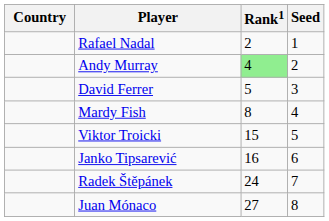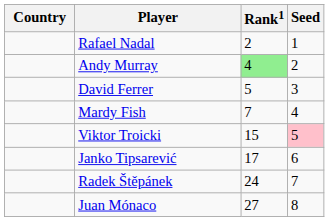Mardy Fish | Rank1: 8 -> 7
Viktor Troicki | Seed: no background -> pink background
Janko Tipsarević | Rank1: 16 -> 17
